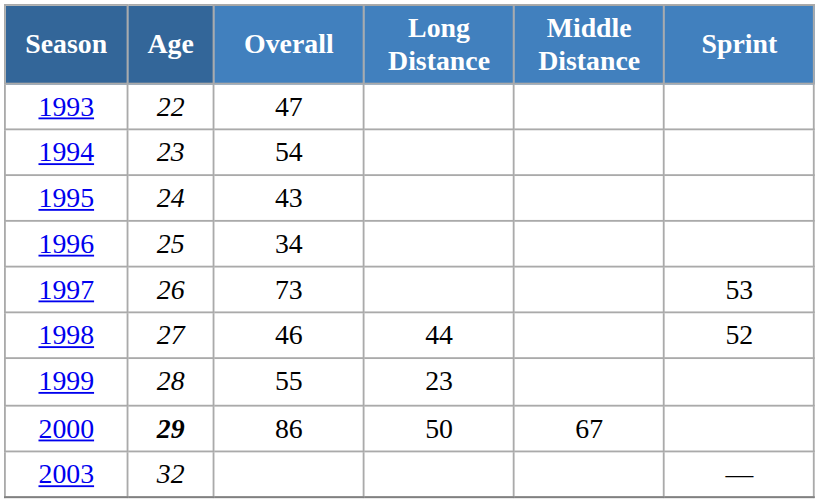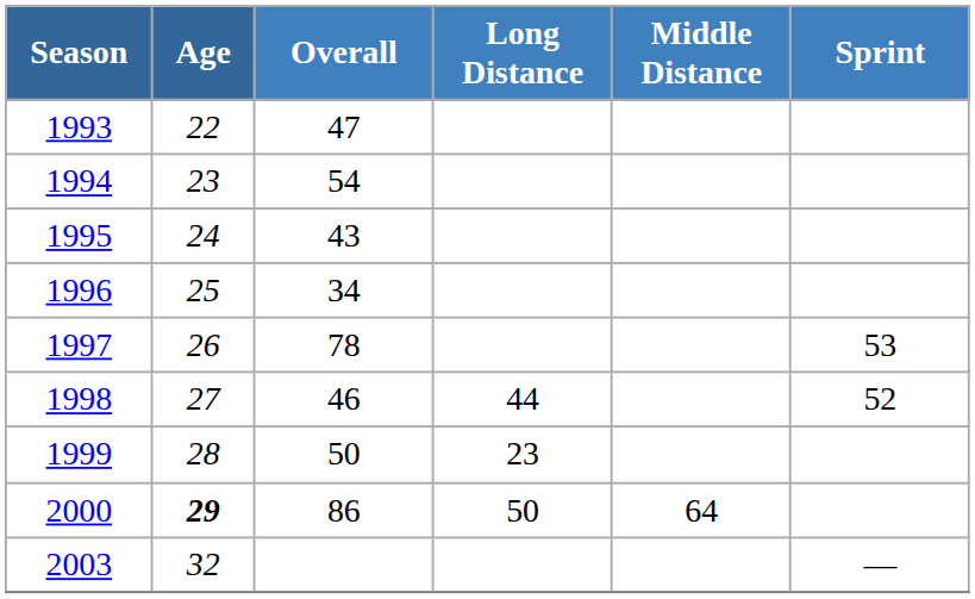1997 | Overall: 73 -> 78
1999 | Overall: 55 -> 50
2000 | Middle Distance: 67 -> 64
